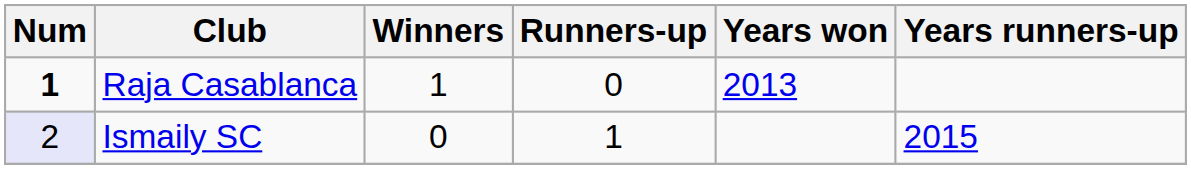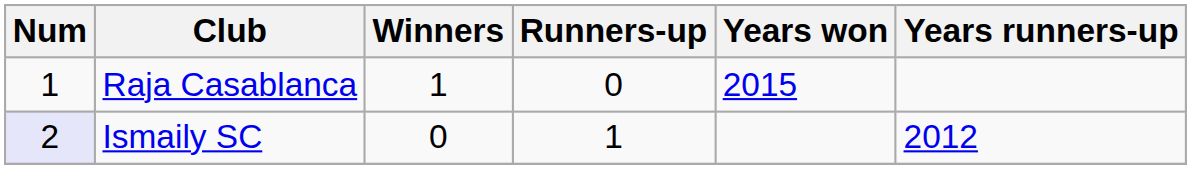Raja Casablanca | Num: bold -> normal
Raja Casablanca | Years won: 2013 -> 2015
Ismaily SC | Years runners-up: 2015 -> 2012
